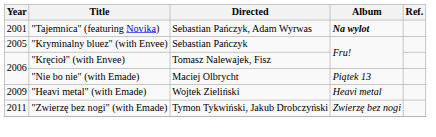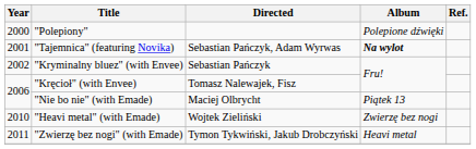+ row: 2000 | "Polepiony" | Polepione dźwięki
"Kryminalny bluez" (with Envee) | Year: 2005 -> 2002
"Heavi metal" (with Emade) | Year: 2009 -> 2010
"Heavi metal" (with Emade) | Album: Heavi metal -> Zwierzę bez nogi
"Zwierzę bez nogi" (with Emade) | Album: Zwierzę bez nogi -> Heavi metal
